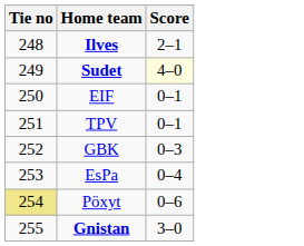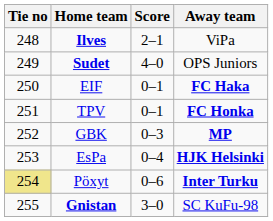+ column: Away team | ViPa | OPS Juniors | FC Haka | FC Honka | MP | HJK Helsinki | Inter Turku | SC KuFu-98
Sudet | Score: lightyellow background -> no background
